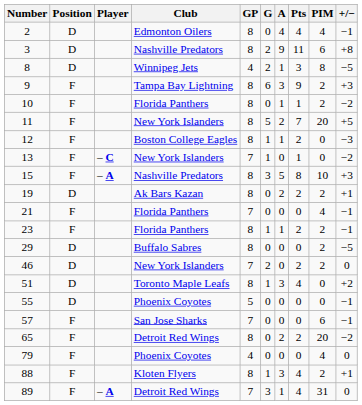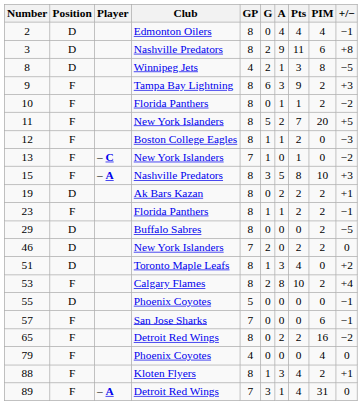- row: 21 | F | Florida Panthers | 7 | 0 | 0 | 0 | 4 | −1
+ row: 53 | F | Calgary Flames | 8 | 2 | 8 | 10 | 2 | +4
65 | PIM: 20 -> 16
